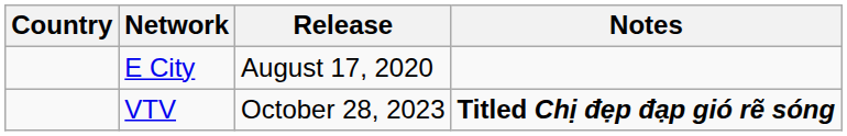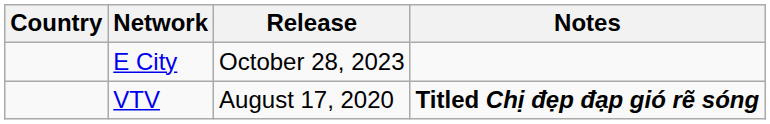E City | Release: August 17, 2020 -> October 28, 2023
VTV | Release: October 28, 2023 -> August 17, 2020
